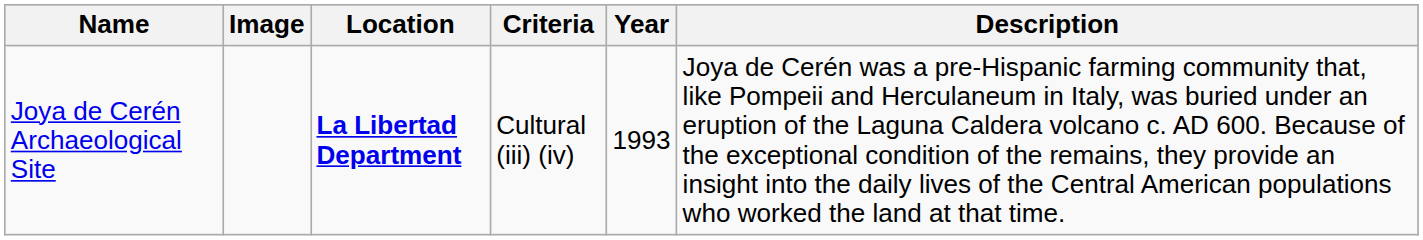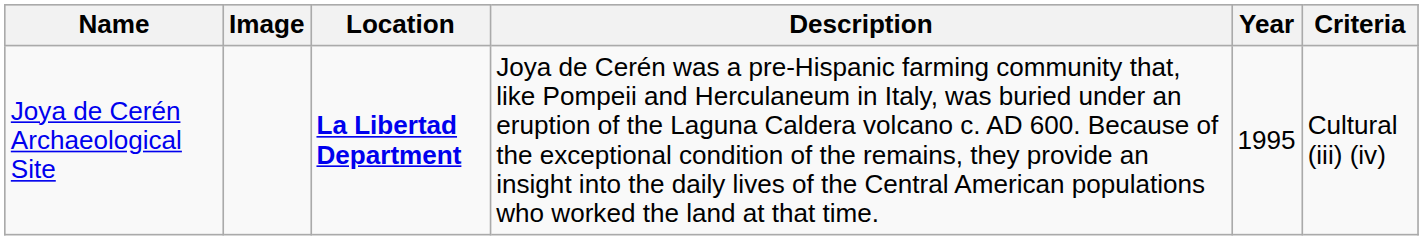columns swapped: Criteria <-> Description
Joya de Cerén Archaeological Site | Year: 1993 -> 1995
